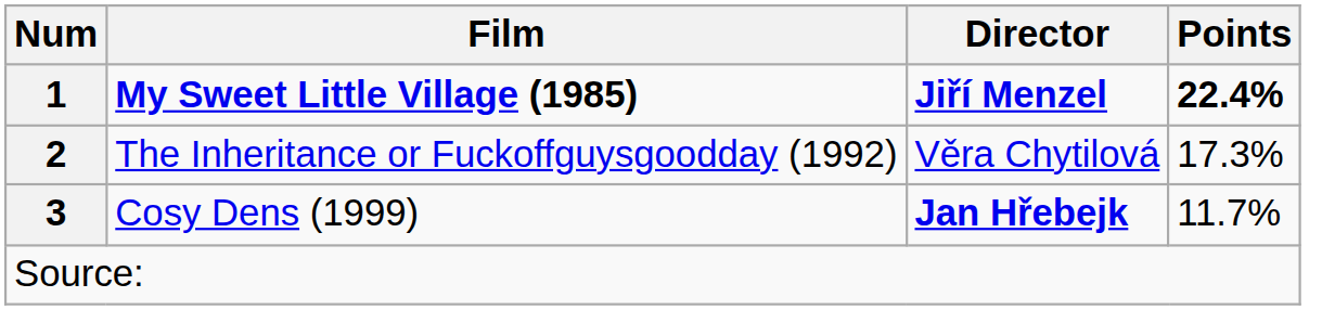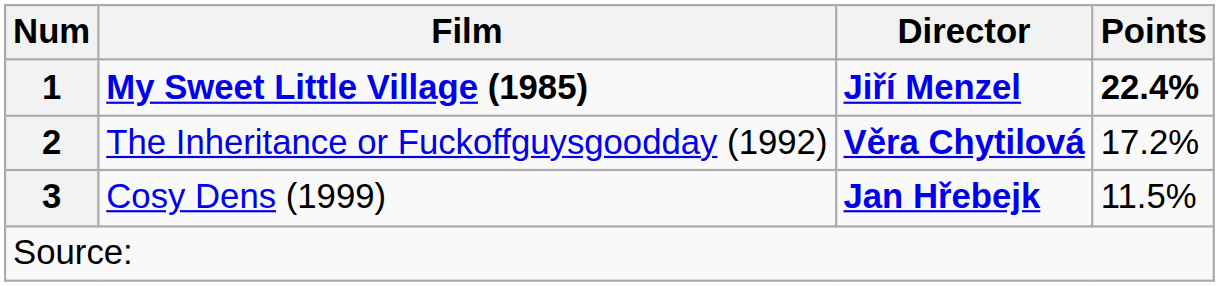The Inheritance or Fuckoffguysgoodday (1992) | Director: normal -> bold
The Inheritance or Fuckoffguysgoodday (1992) | Points: 17.3% -> 17.2%
Cosy Dens (1999) | Points: 11.7% -> 11.5%
